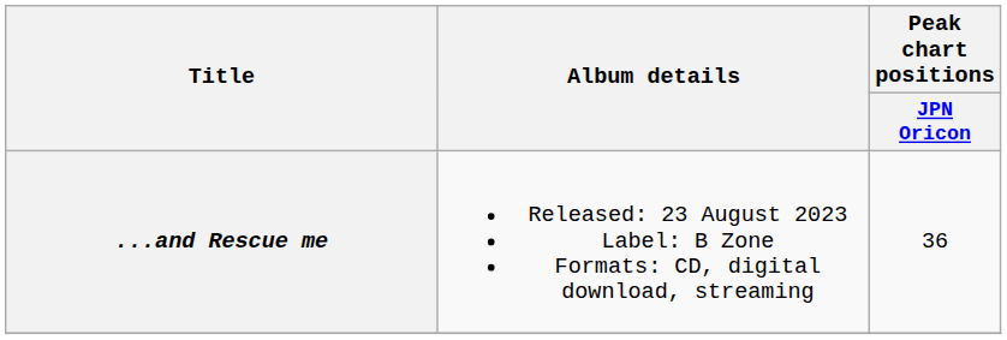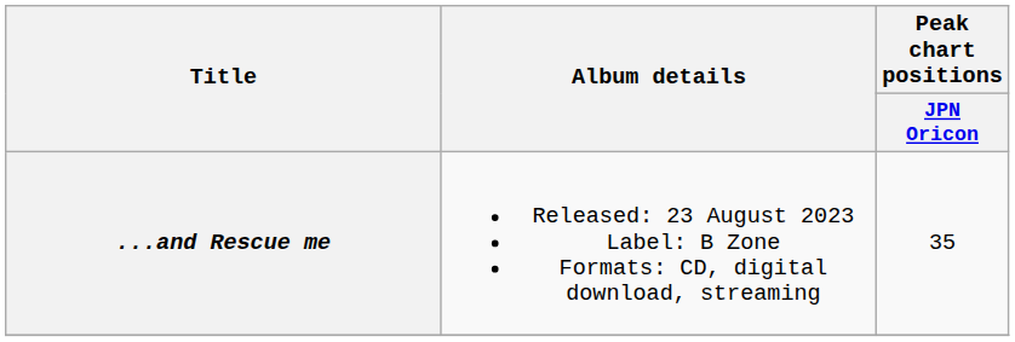...and Rescue me | Peak chart positions / JPN Oricon: 36 -> 35
